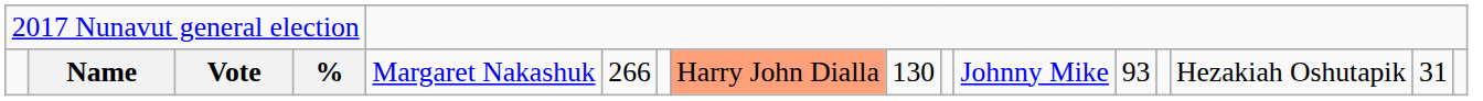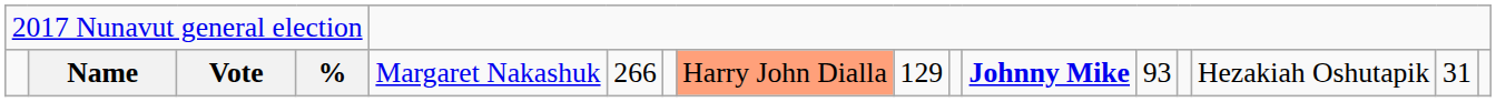Name | column 9: 130 -> 129
Name | column 11: normal -> bold
